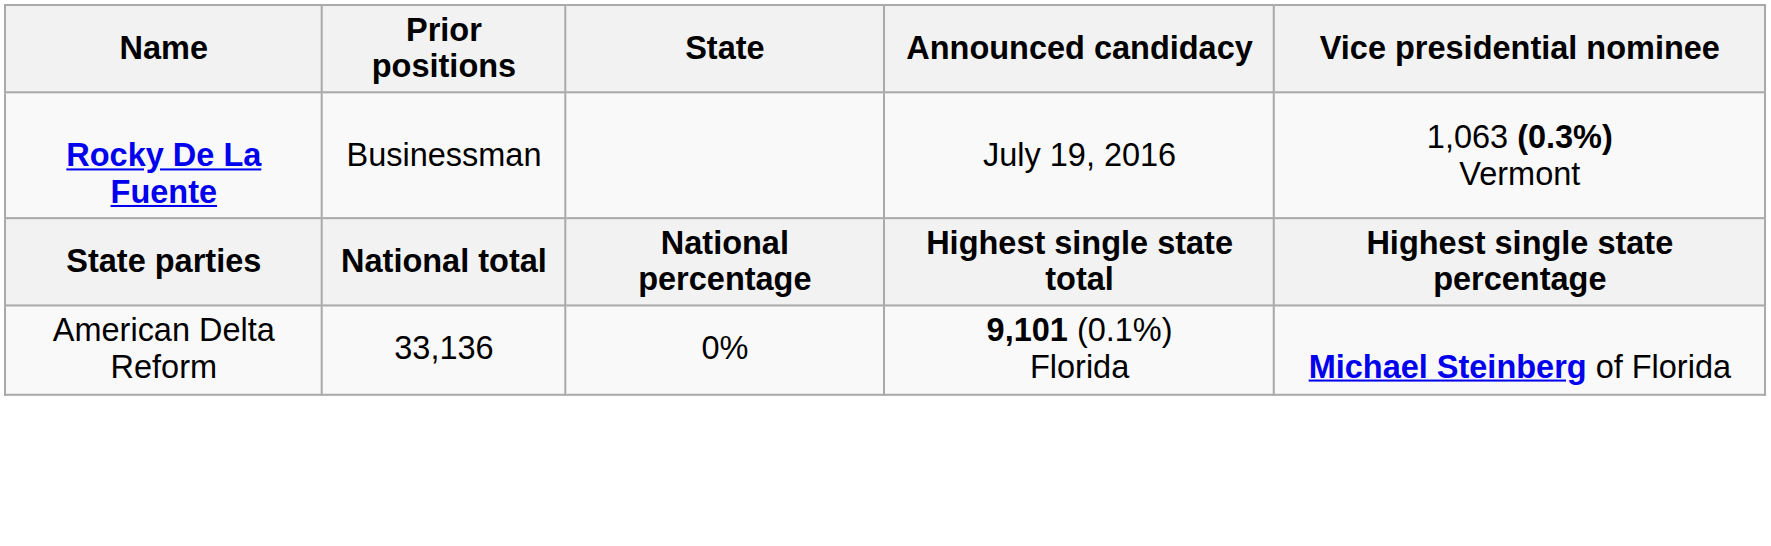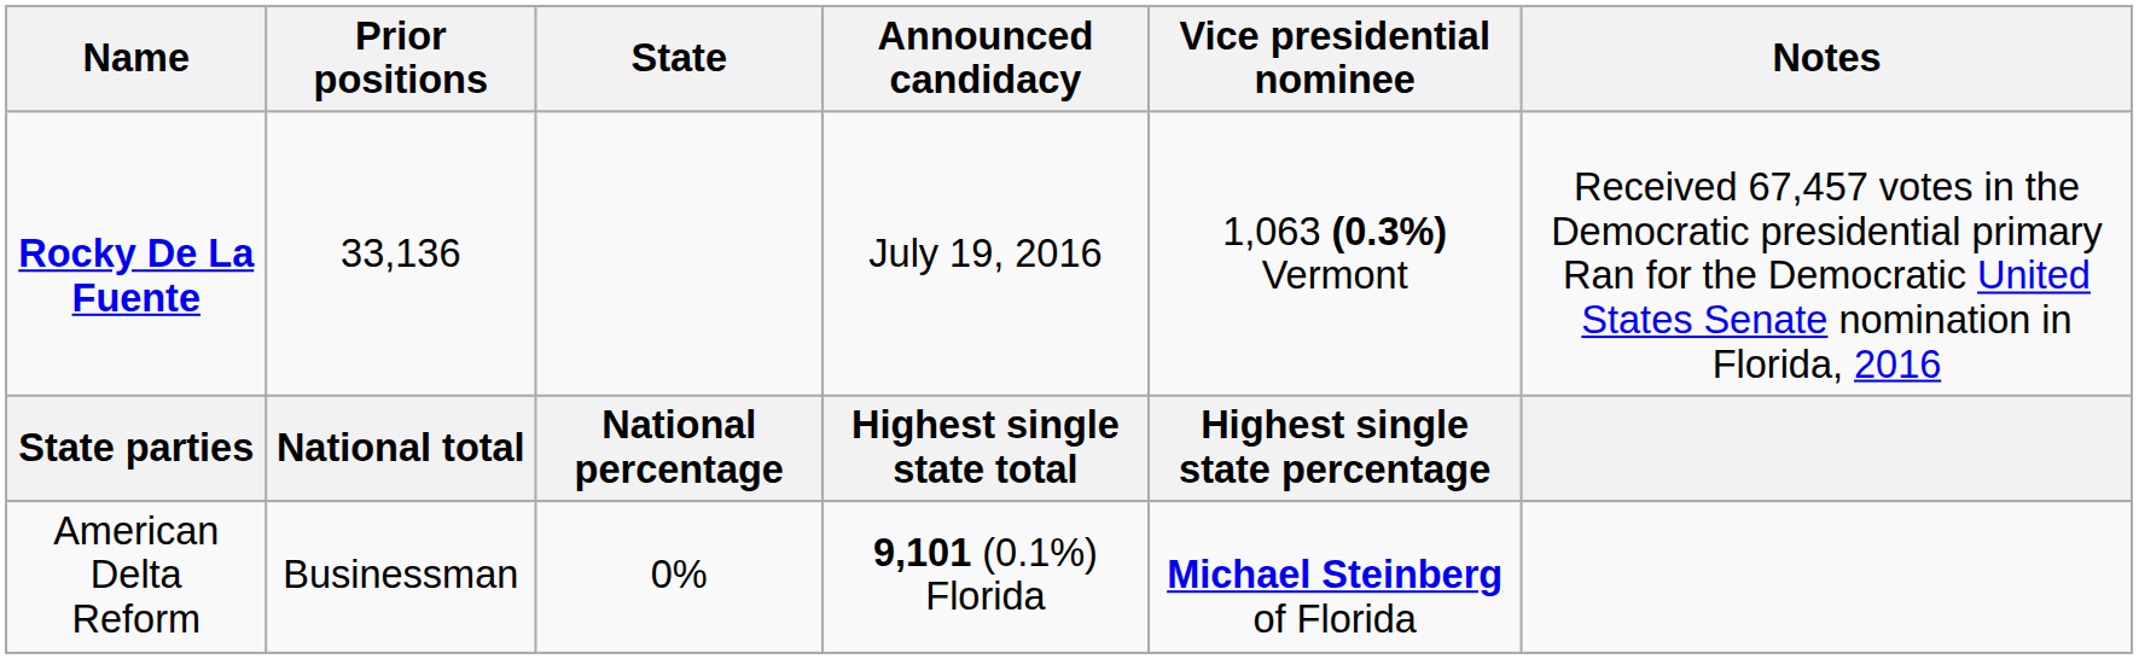+ column: Notes | Received 67,457 votes in the Democratic presidential primary Ran for the Democratic United States Senate nomination in Florida, 2016
Rocky De La Fuente | Prior positions: Businessman -> 33,136
American Delta Reform | Prior positions: 33,136 -> Businessman
